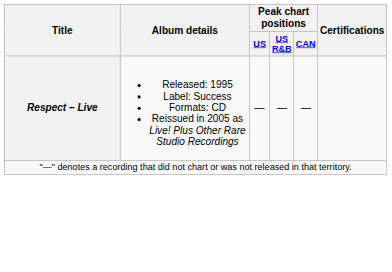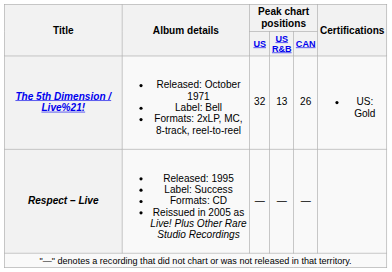+ row: The 5th Dimension / Live%21! | Released: October 1971 Label: Bell Formats: 2xLP, MC, 8-track, reel-to-reel | 32 | 13 | 26 | US: Gold
